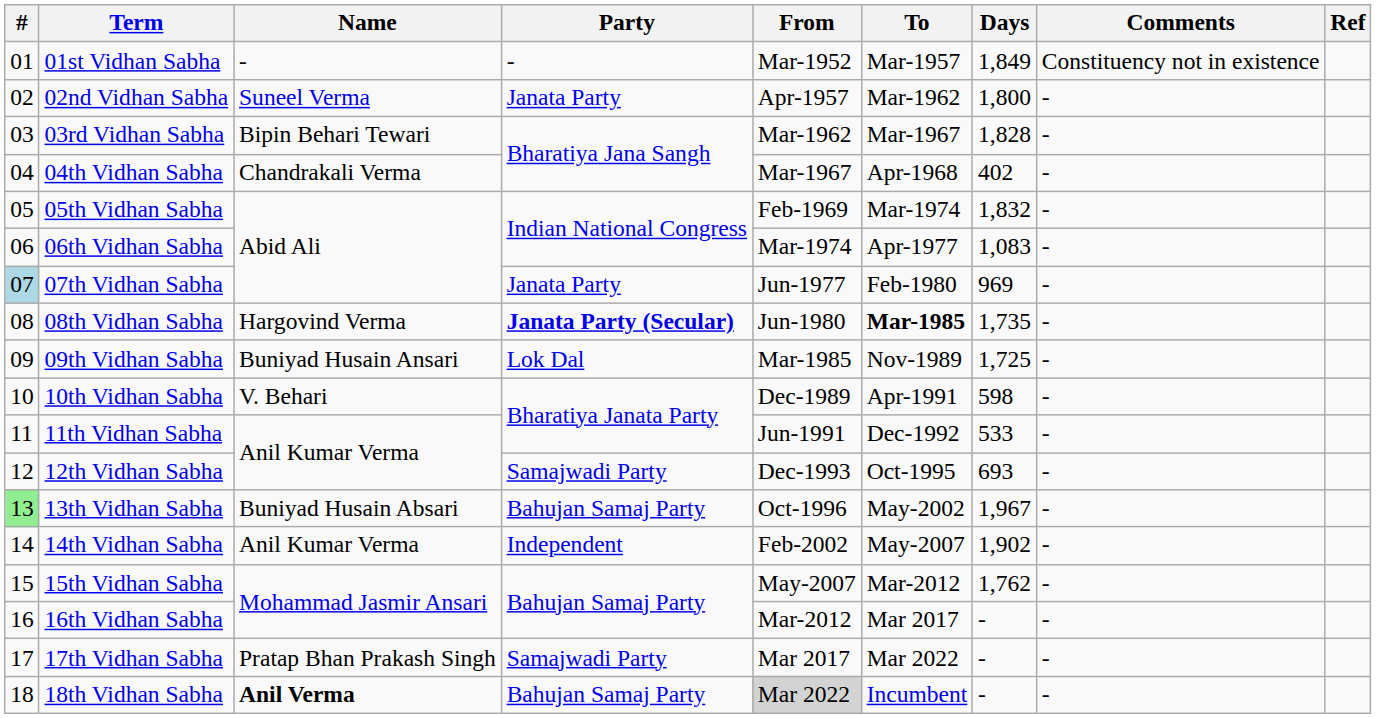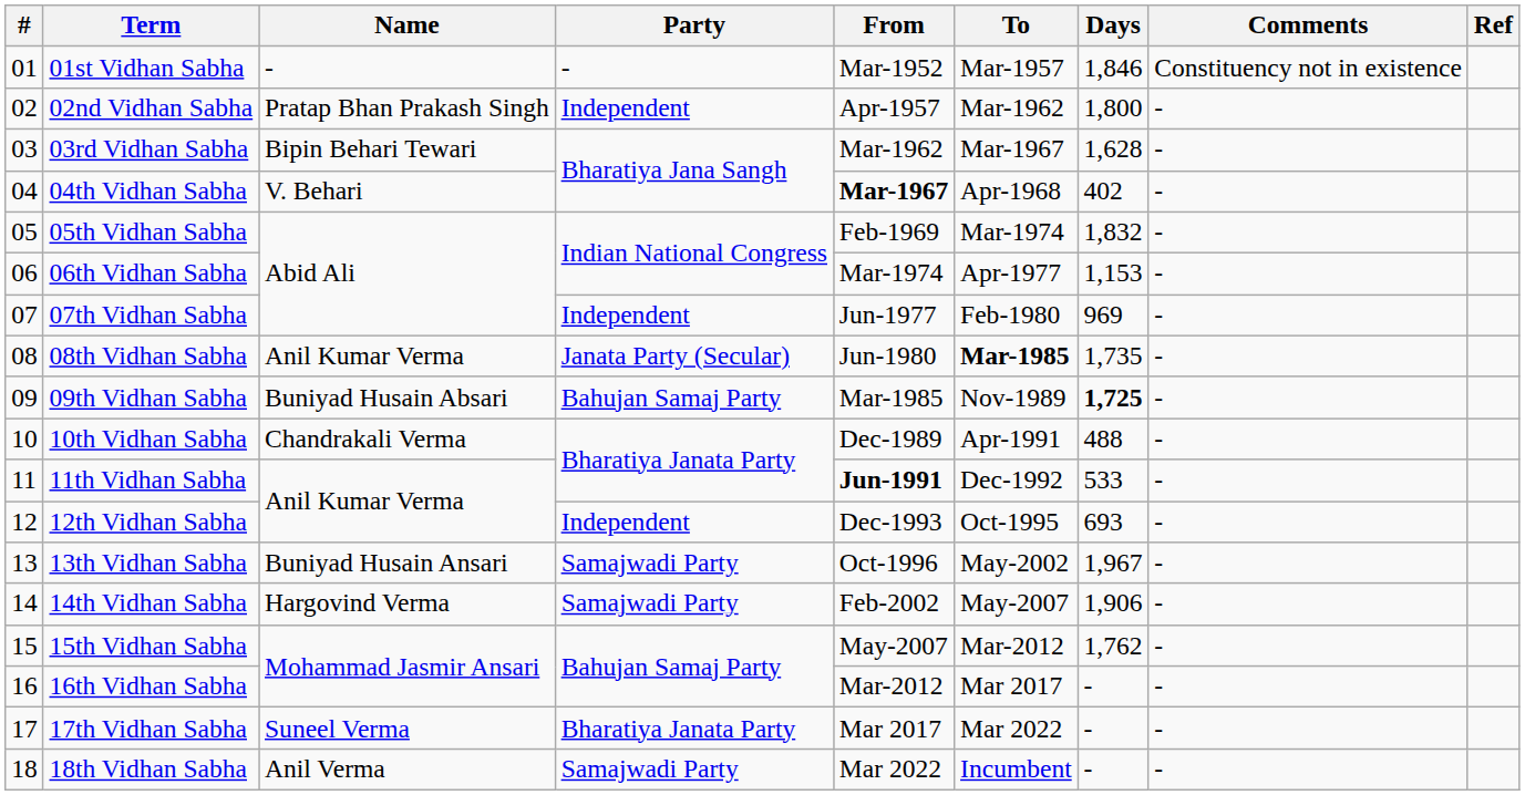01st Vidhan Sabha | Days: 1,849 -> 1,846
02nd Vidhan Sabha | Name: Suneel Verma -> Pratap Bhan Prakash Singh
02nd Vidhan Sabha | Party: Janata Party -> Independent
03rd Vidhan Sabha | Days: 1,828 -> 1,628
04th Vidhan Sabha | Name: Chandrakali Verma -> V. Behari
04th Vidhan Sabha | From: normal -> bold
06th Vidhan Sabha | Days: 1,083 -> 1,153
07th Vidhan Sabha | #: lightblue background -> no background
07th Vidhan Sabha | Party: Janata Party -> Independent
08th Vidhan Sabha | Name: Hargovind Verma -> Anil Kumar Verma
08th Vidhan Sabha | Party: bold -> normal
09th Vidhan Sabha | Name: Buniyad Husain Ansari -> Buniyad Husain Absari
09th Vidhan Sabha | Party: Lok Dal -> Bahujan Samaj Party
09th Vidhan Sabha | Days: normal -> bold
10th Vidhan Sabha | Name: V. Behari -> Chandrakali Verma
10th Vidhan Sabha | Days: 598 -> 488
11th Vidhan Sabha | From: normal -> bold
12th Vidhan Sabha | Party: Samajwadi Party -> Independent
13th Vidhan Sabha | #: lightgreen background -> no background
13th Vidhan Sabha | Name: Buniyad Husain Absari -> Buniyad Husain Ansari
13th Vidhan Sabha | Party: Bahujan Samaj Party -> Samajwadi Party
14th Vidhan Sabha | Name: Anil Kumar Verma -> Hargovind Verma
14th Vidhan Sabha | Party: Independent -> Samajwadi Party
14th Vidhan Sabha | Days: 1,902 -> 1,906
17th Vidhan Sabha | Name: Pratap Bhan Prakash Singh -> Suneel Verma
17th Vidhan Sabha | Party: Samajwadi Party -> Bharatiya Janata Party
18th Vidhan Sabha | Name: bold -> normal
18th Vidhan Sabha | Party: Bahujan Samaj Party -> Samajwadi Party
18th Vidhan Sabha | From: lightgrey background -> no background
